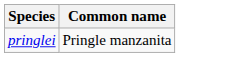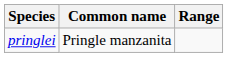+ column: Range
